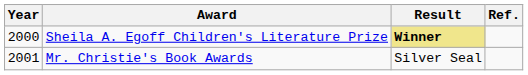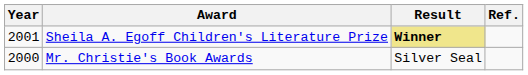Sheila A. Egoff Children's Literature Prize | Year: 2000 -> 2001
Mr. Christie's Book Awards | Year: 2001 -> 2000
